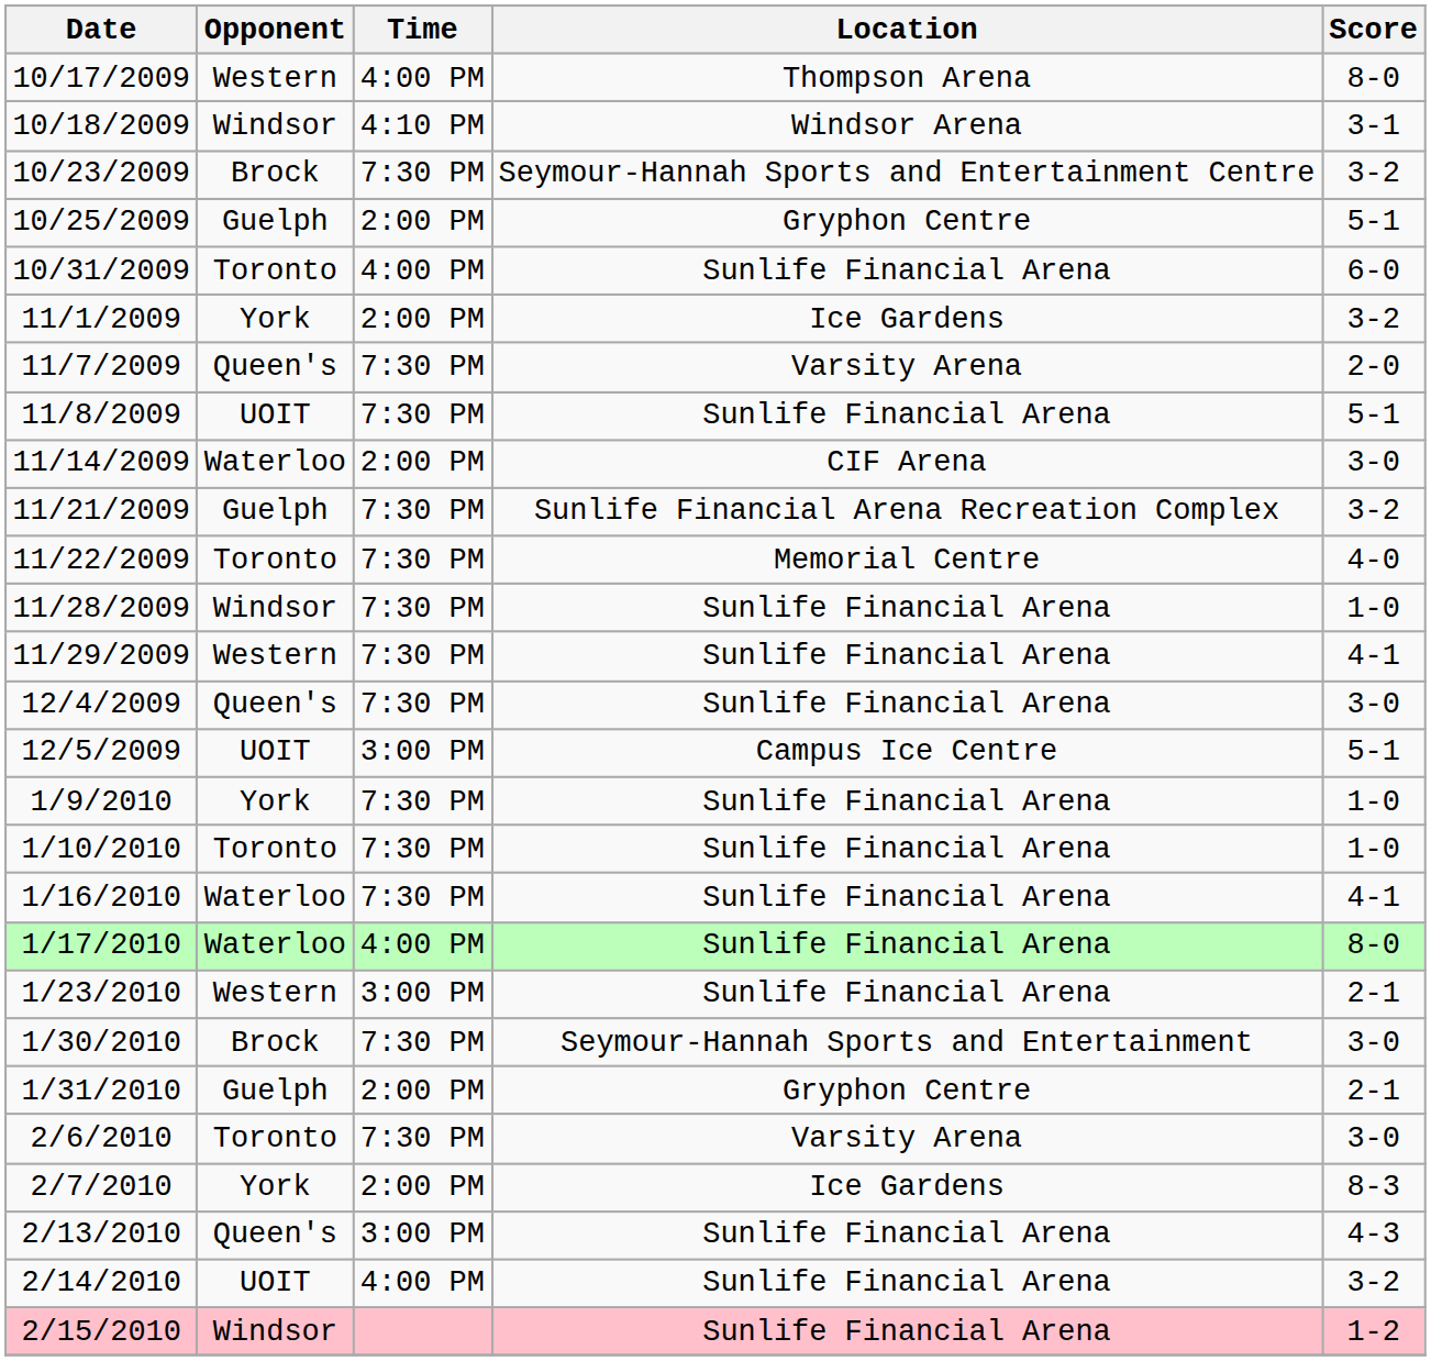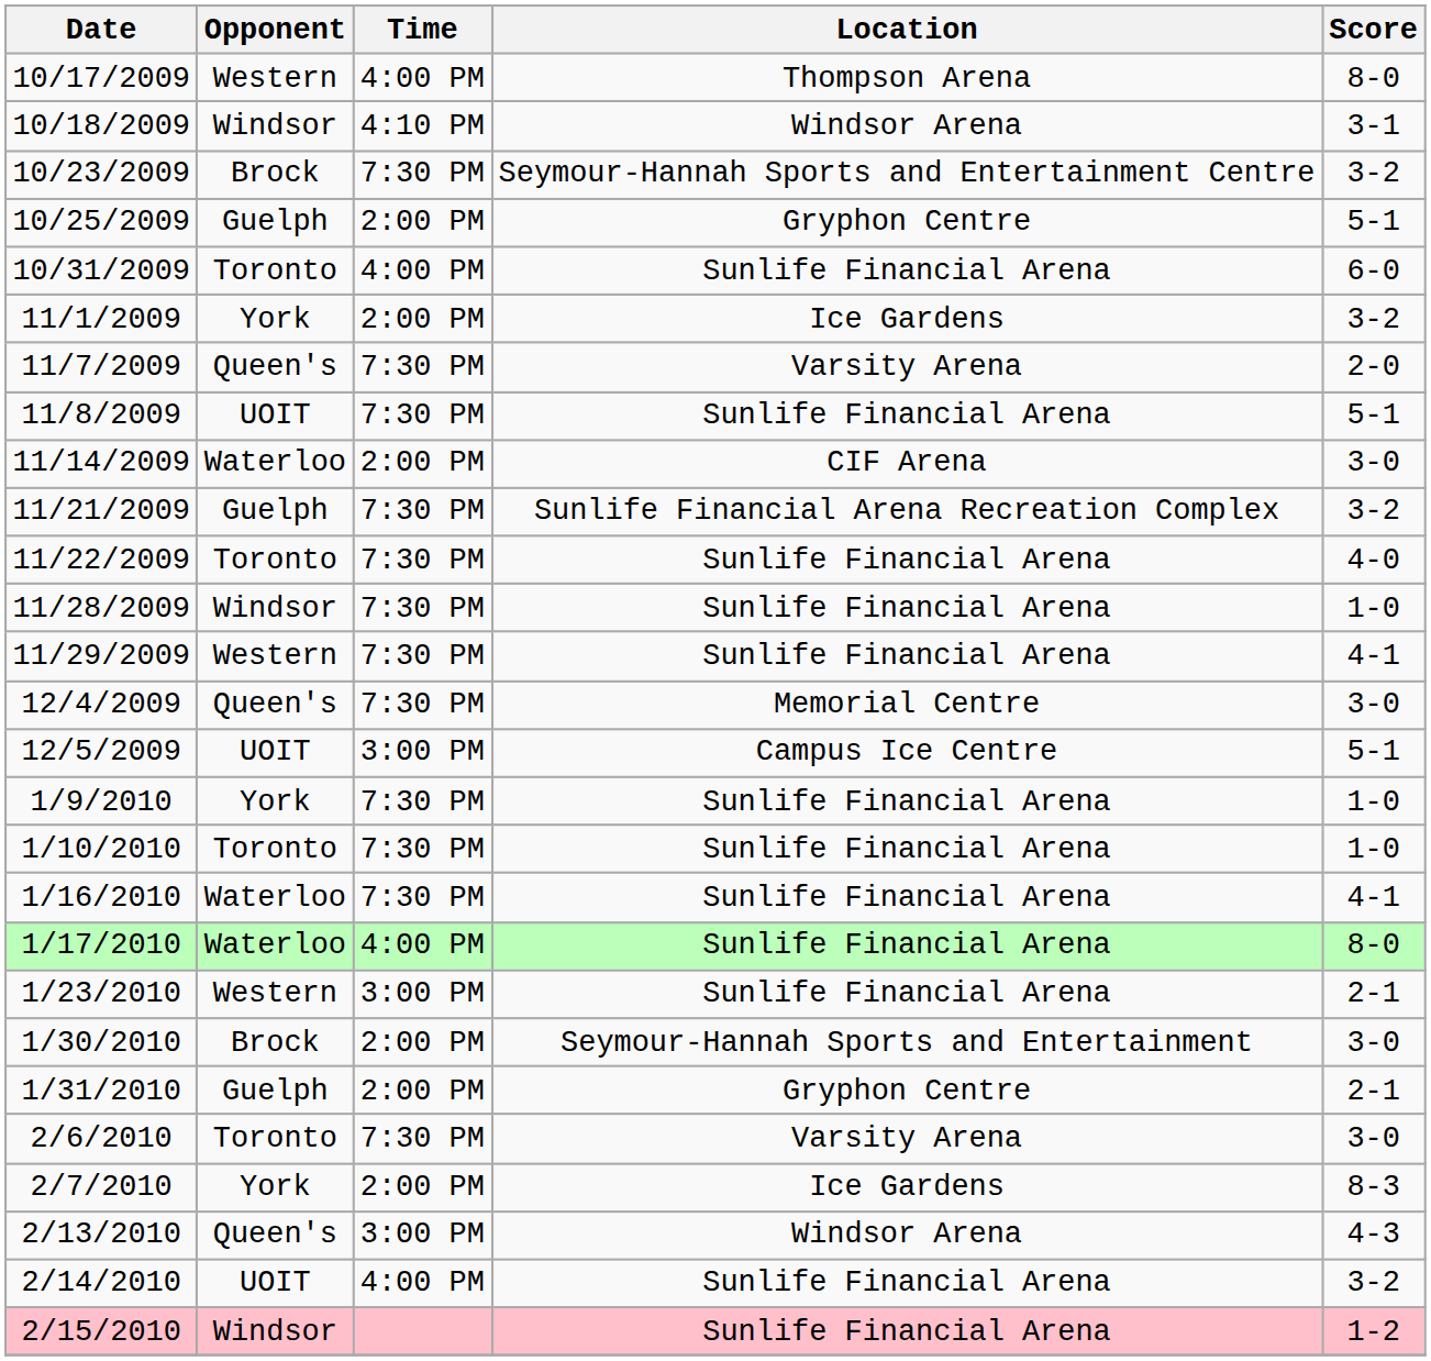11/22/2009 | Location: Memorial Centre -> Sunlife Financial Arena
12/4/2009 | Location: Sunlife Financial Arena -> Memorial Centre
1/30/2010 | Time: 7:30 PM -> 2:00 PM
2/13/2010 | Location: Sunlife Financial Arena -> Windsor Arena
